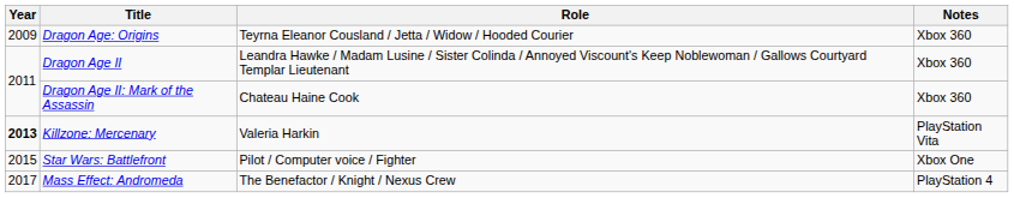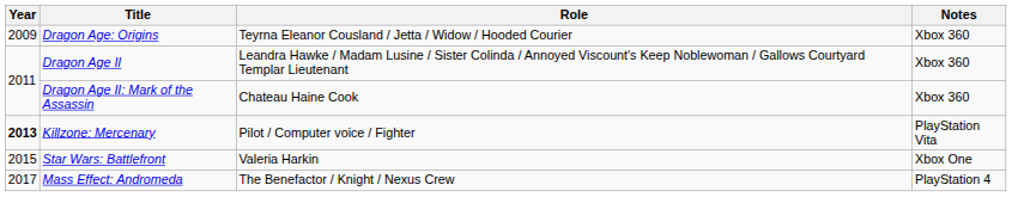Killzone: Mercenary | Role: Valeria Harkin -> Pilot / Computer voice / Fighter
Star Wars: Battlefront | Role: Pilot / Computer voice / Fighter -> Valeria Harkin
